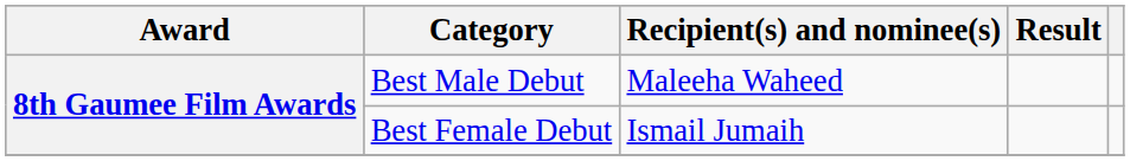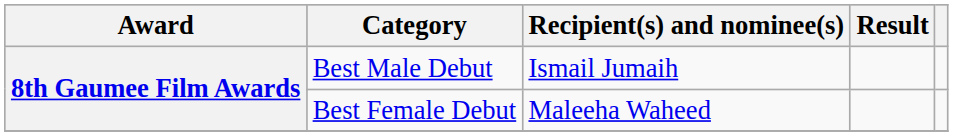Best Male Debut | Recipient(s) and nominee(s): Maleeha Waheed -> Ismail Jumaih
Best Female Debut | Recipient(s) and nominee(s): Ismail Jumaih -> Maleeha Waheed
